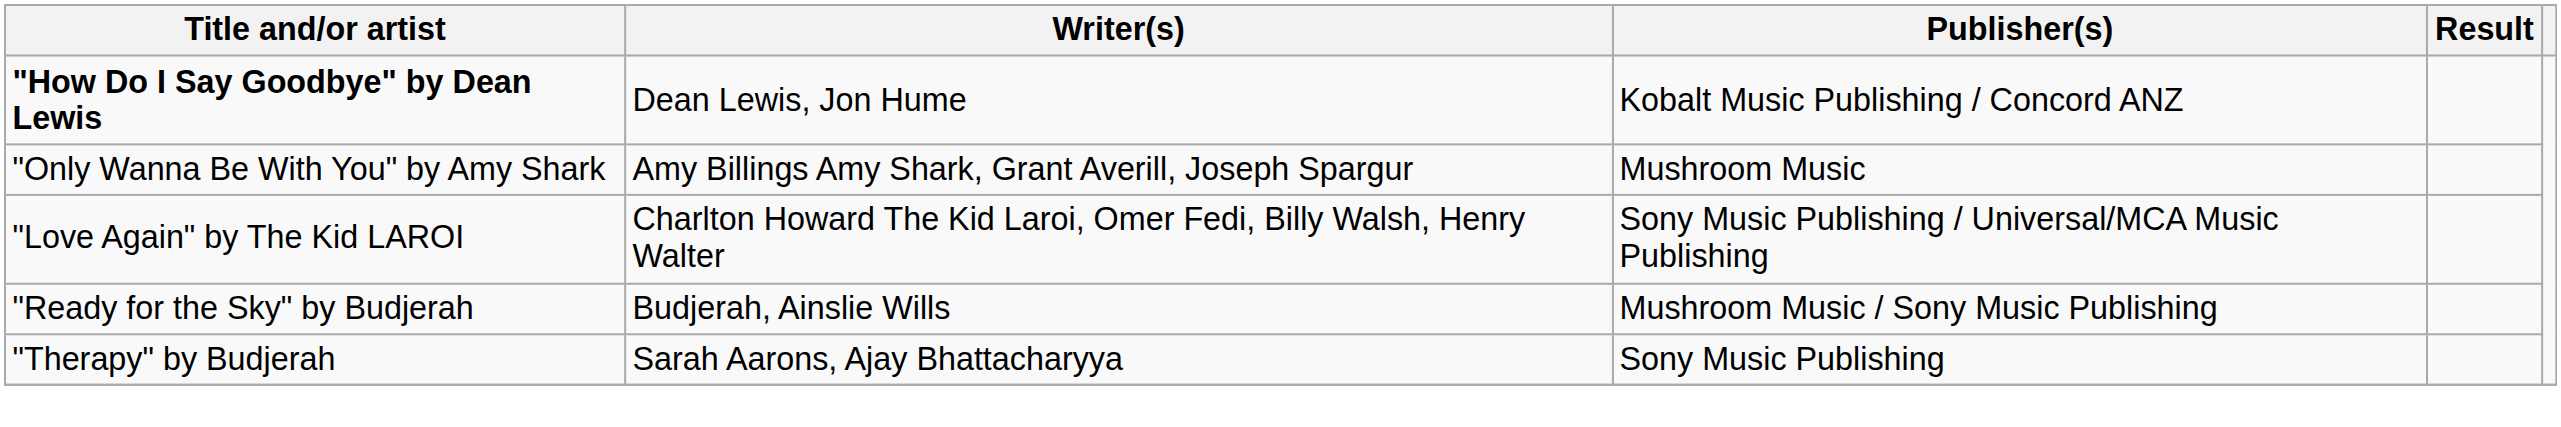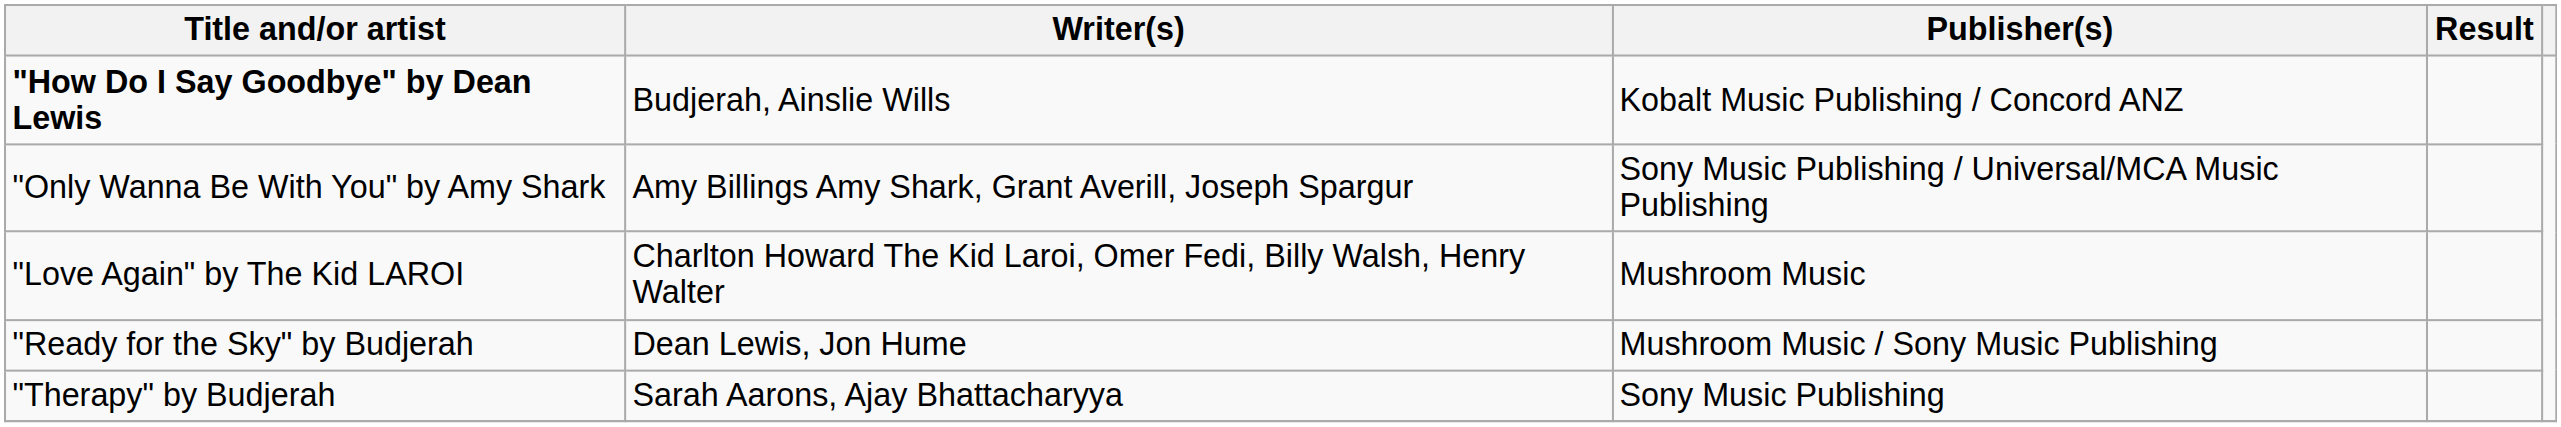"How Do I Say Goodbye" by Dean Lewis | Writer(s): Dean Lewis, Jon Hume -> Budjerah, Ainslie Wills
"Only Wanna Be With You" by Amy Shark | Publisher(s): Mushroom Music -> Sony Music Publishing / Universal/MCA Music Publishing
"Love Again" by The Kid LAROI | Publisher(s): Sony Music Publishing / Universal/MCA Music Publishing -> Mushroom Music
"Ready for the Sky" by Budjerah | Writer(s): Budjerah, Ainslie Wills -> Dean Lewis, Jon Hume
